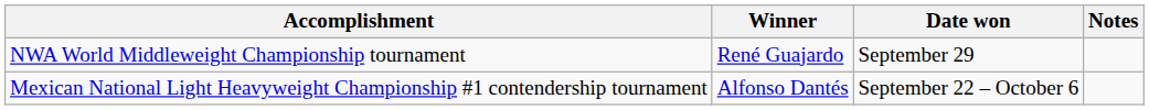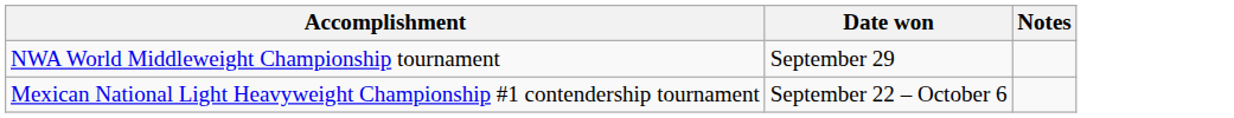- column: Winner | René Guajardo | Alfonso Dantés
